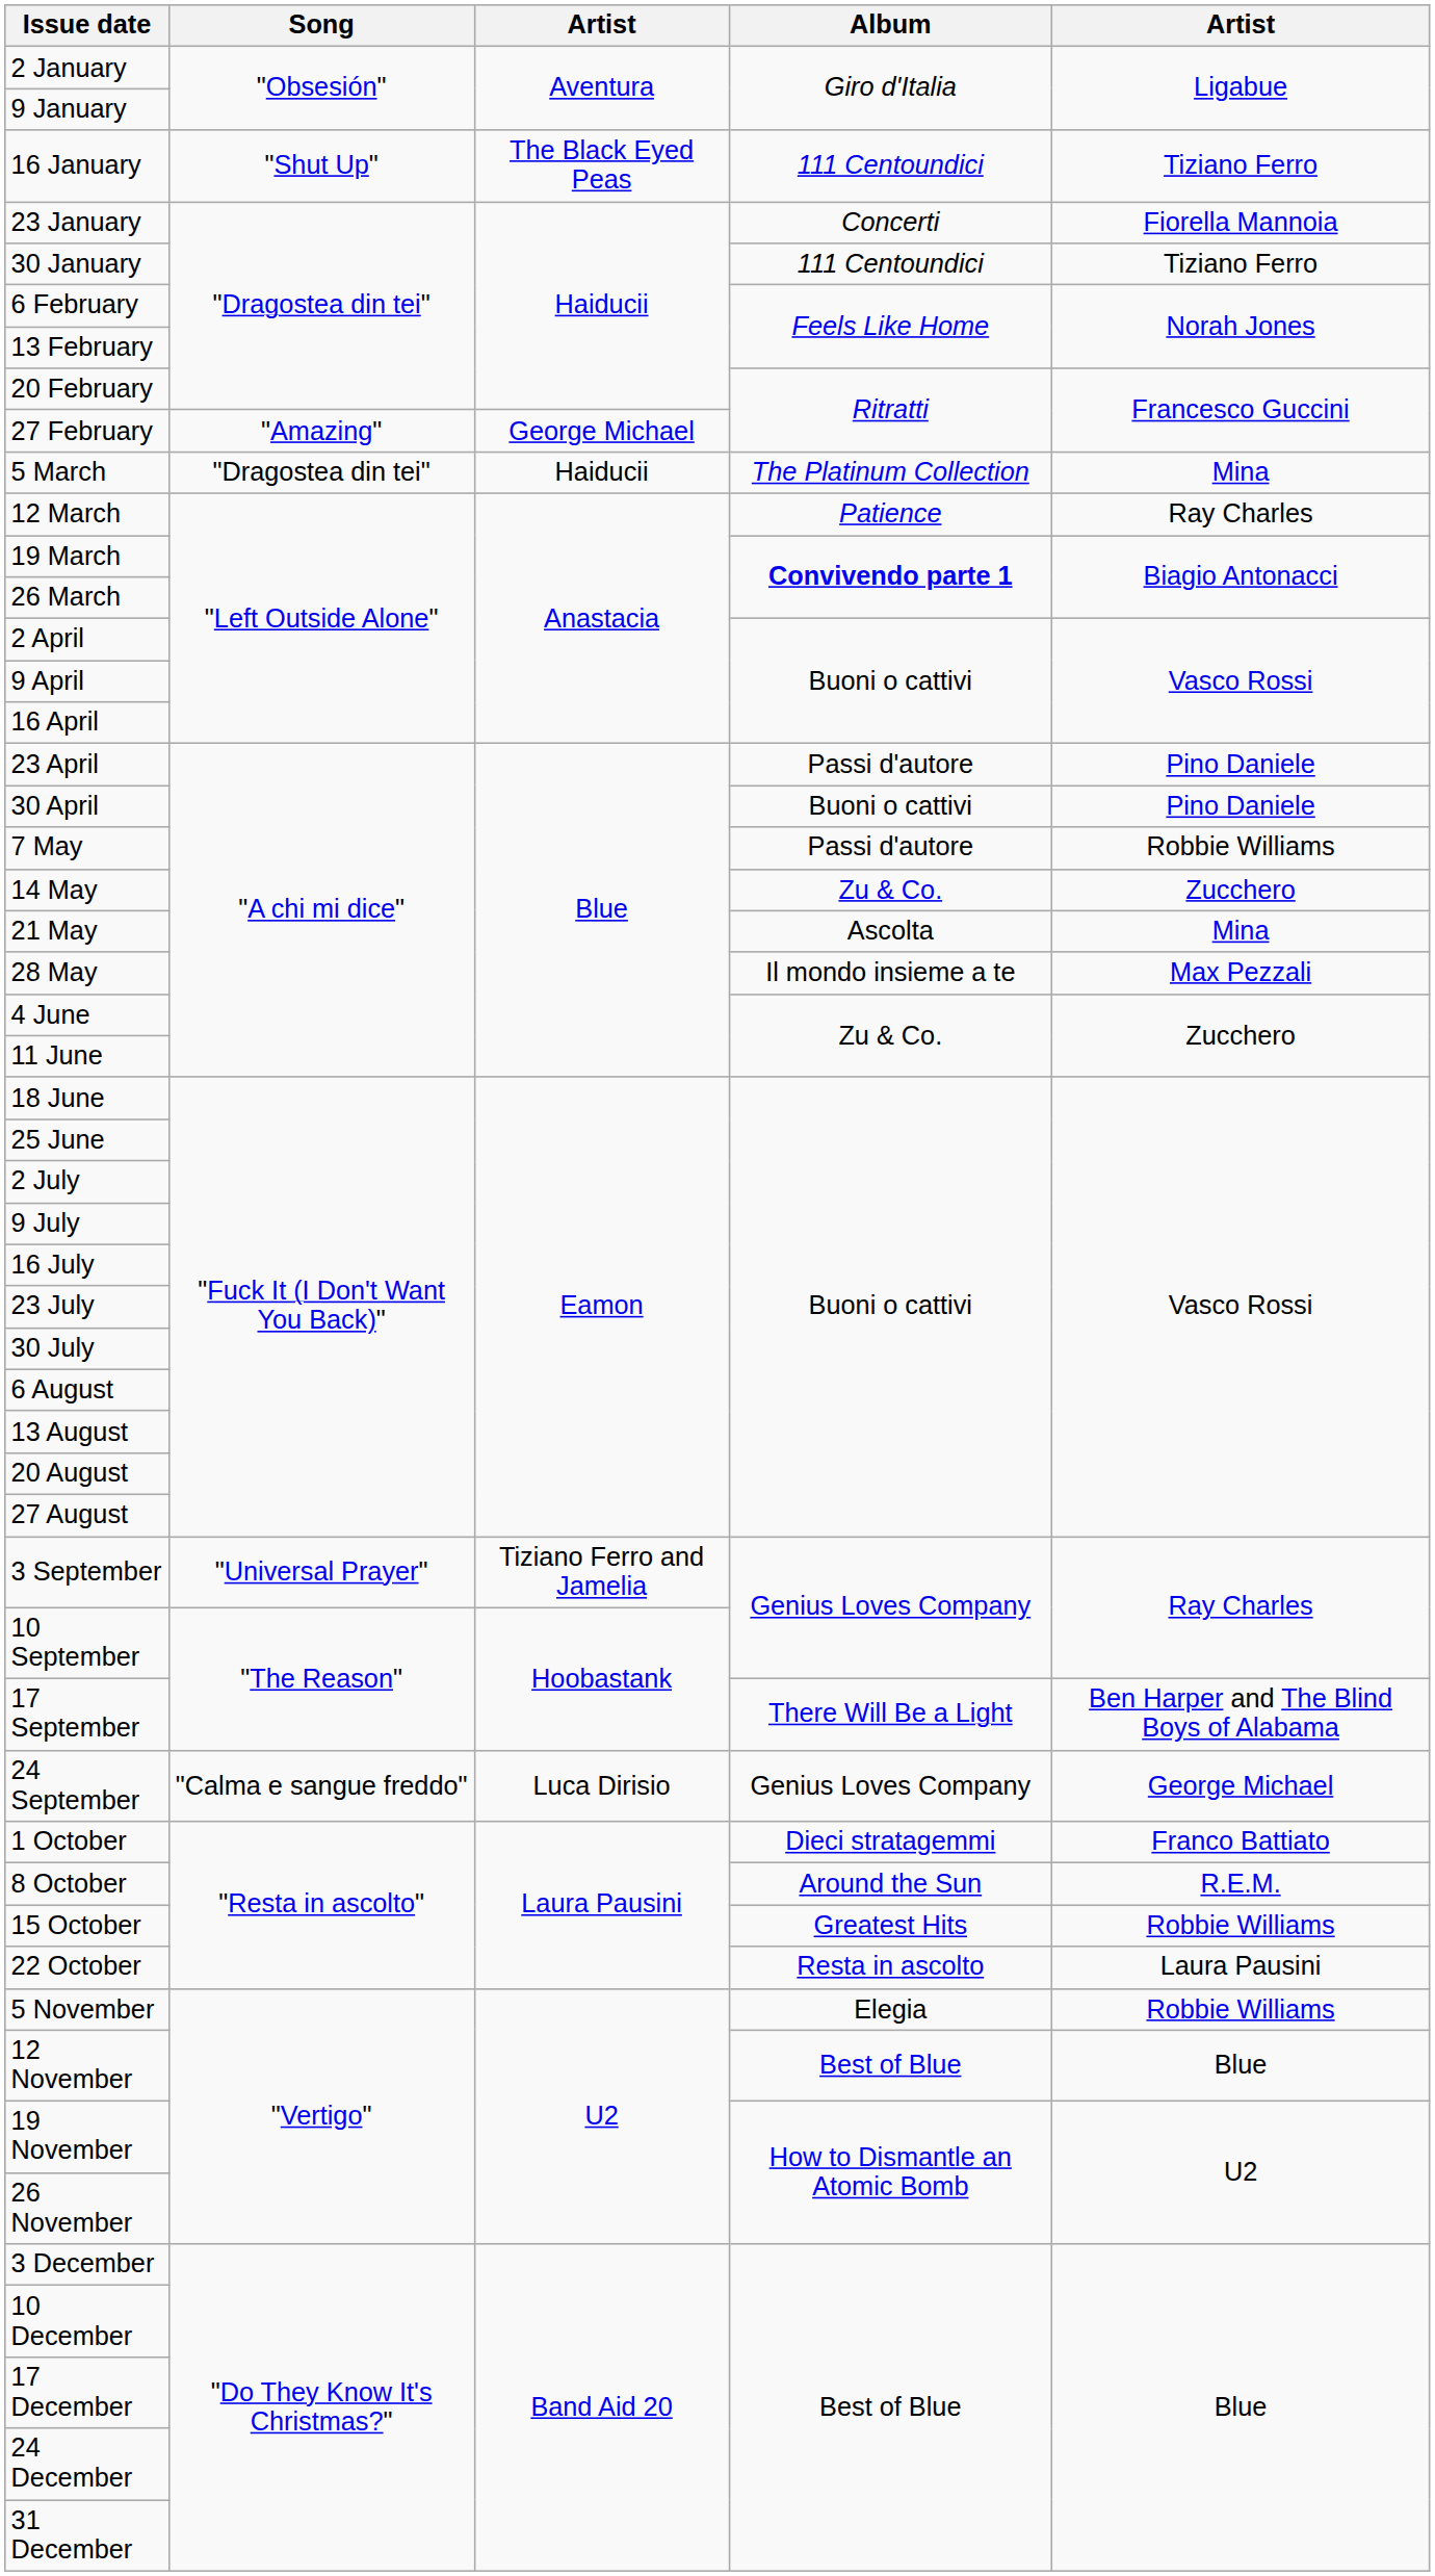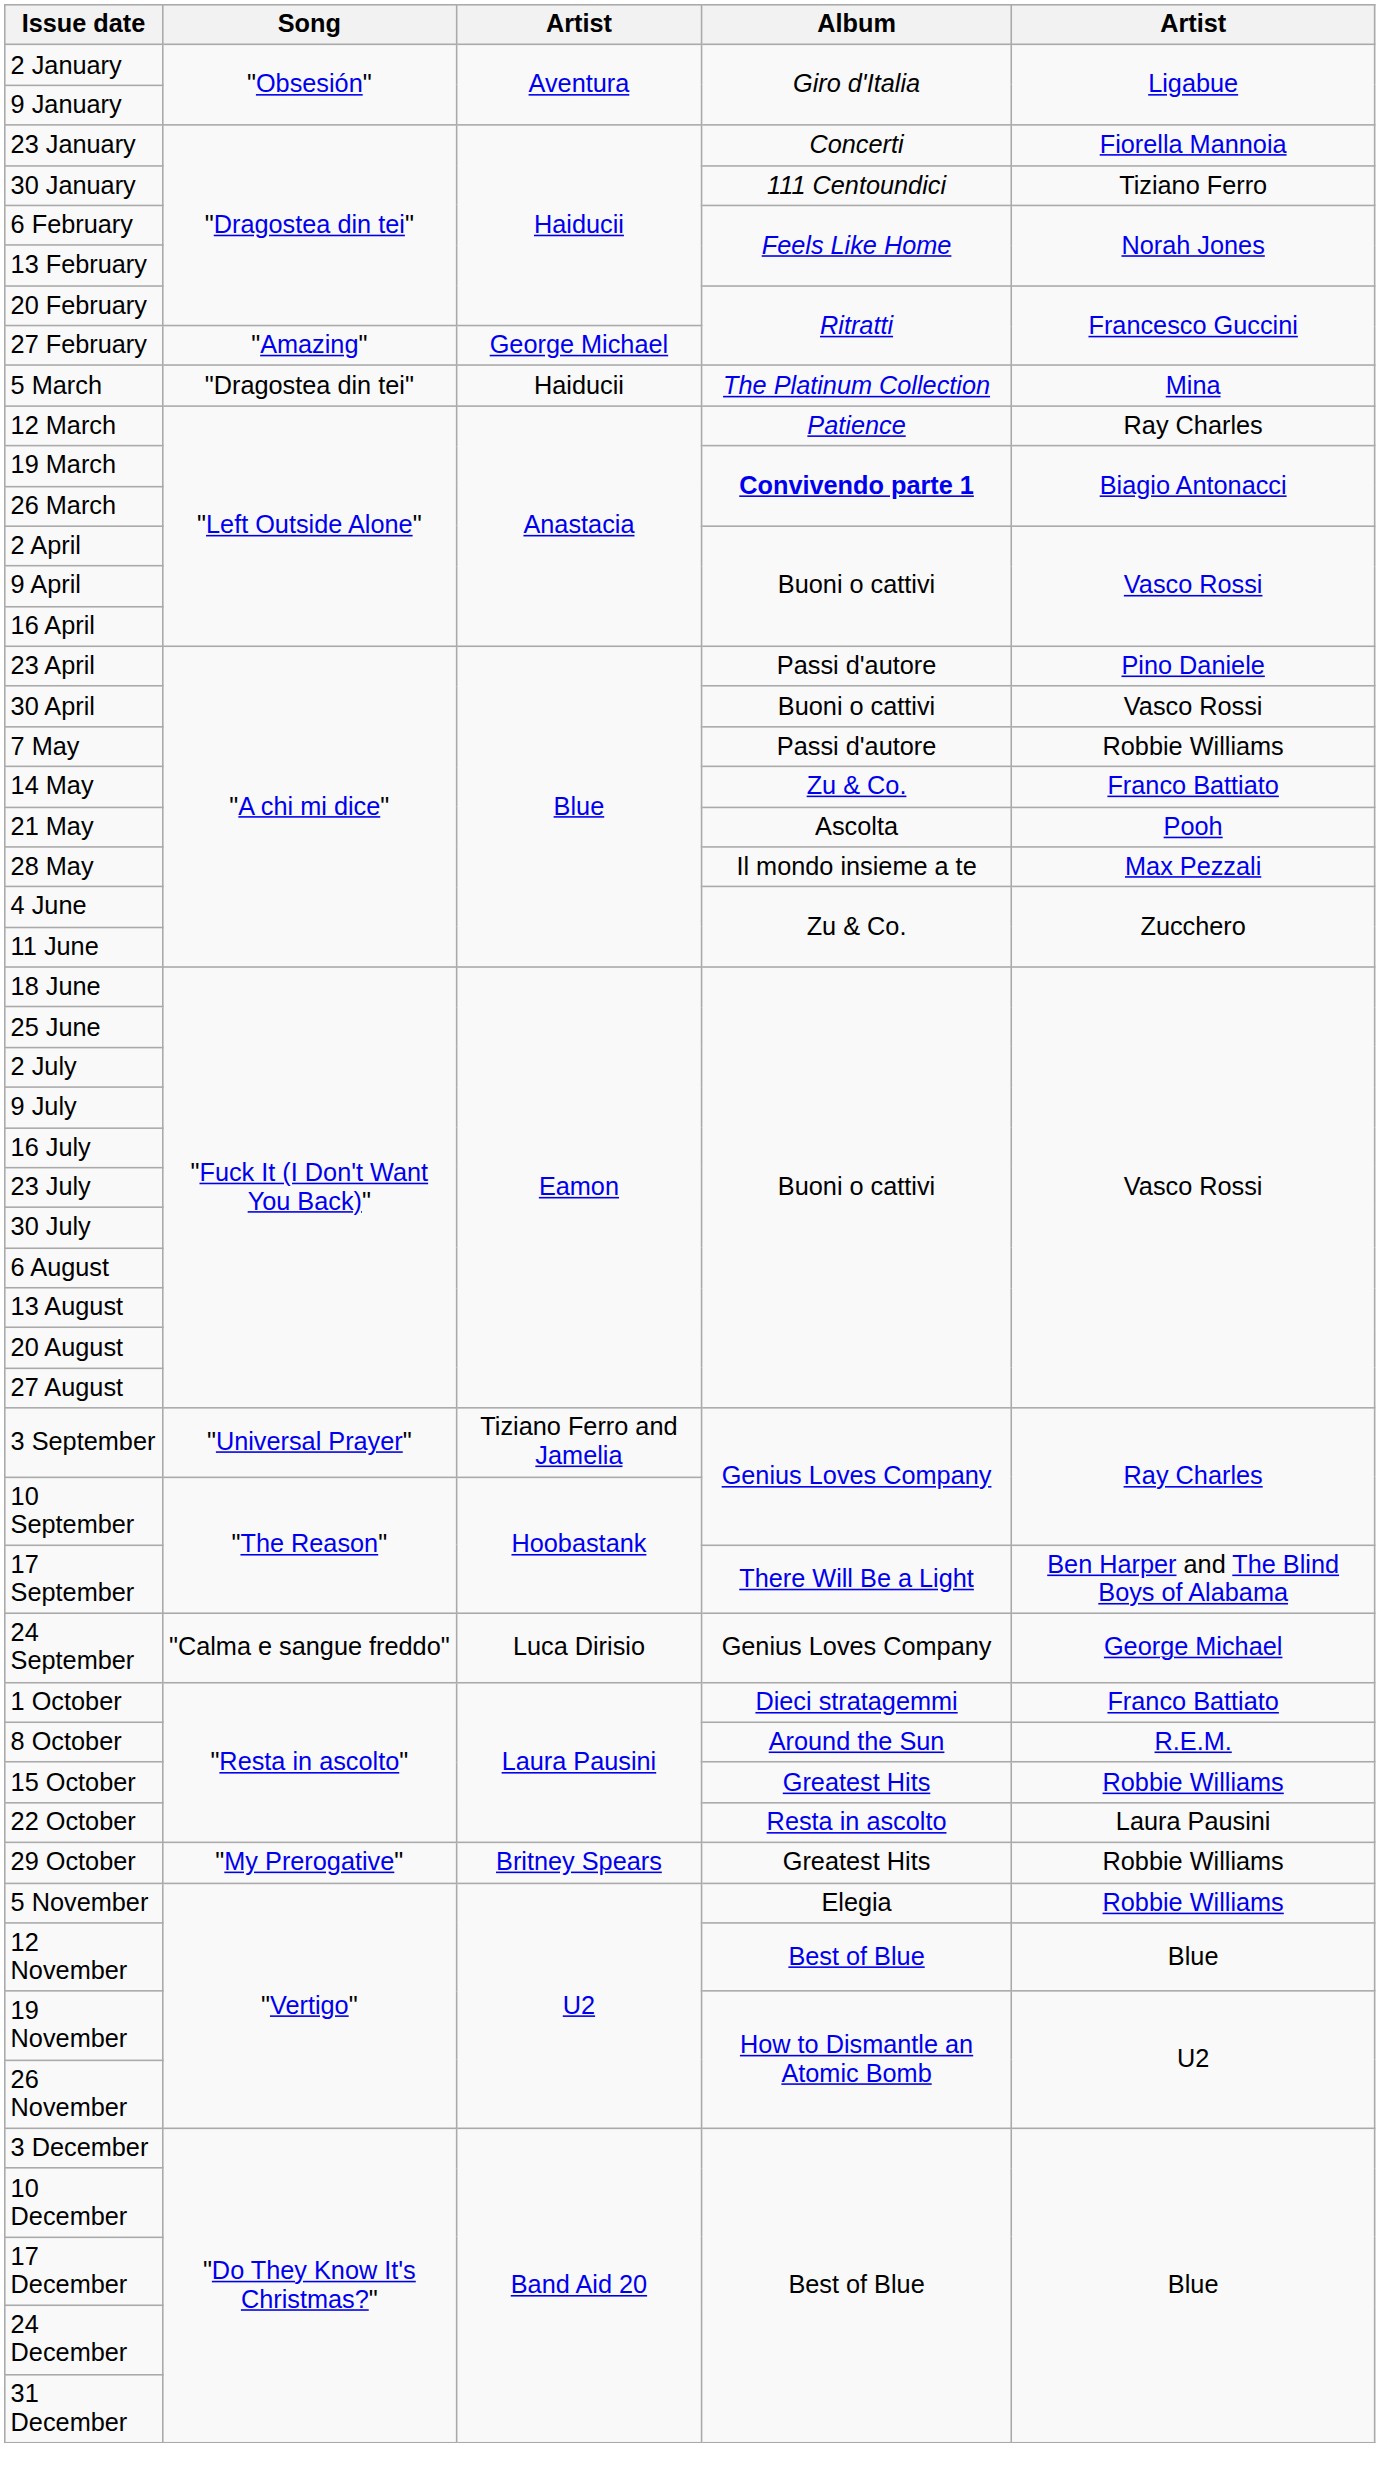- row: 16 January | "Shut Up" | The Black Eyed Peas | 111 Centoundici | Tiziano Ferro
30 April | column 5: Pino Daniele -> Vasco Rossi
14 May | column 5: Zucchero -> Franco Battiato
21 May | column 5: Mina -> Pooh
+ row: 29 October | "My Prerogative" | Britney Spears | Greatest Hits | Robbie Williams
